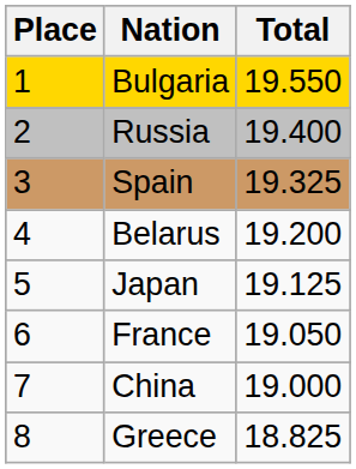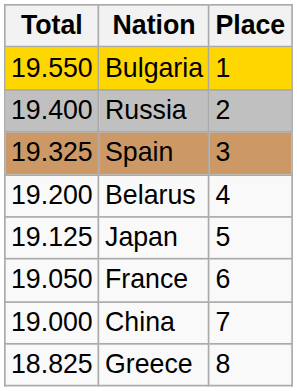columns swapped: Place <-> Total
